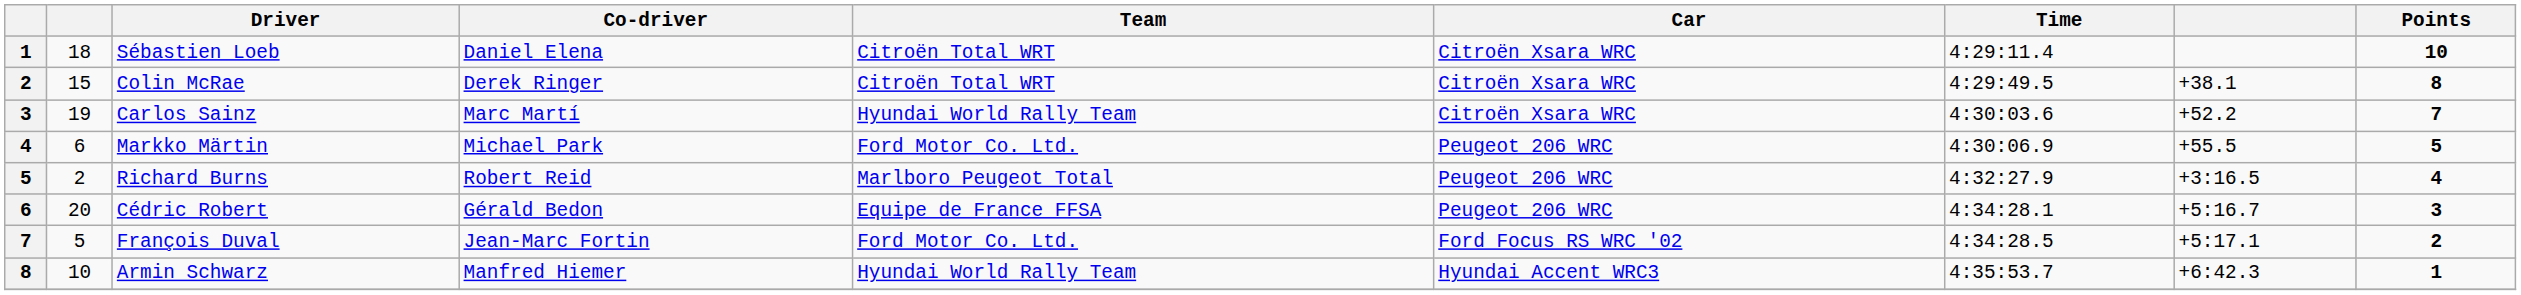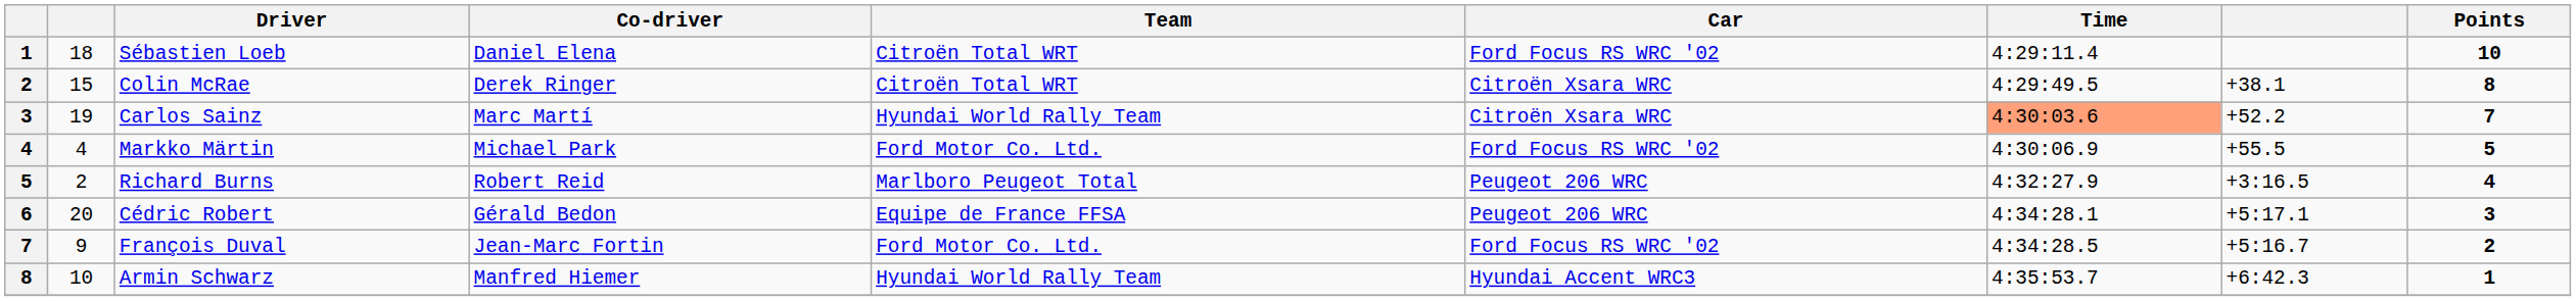Sébastien Loeb | Car: Citroën Xsara WRC -> Ford Focus RS WRC '02
Carlos Sainz | Time: no background -> lightsalmon background
Markko Märtin | column 2: 6 -> 4
Markko Märtin | Car: Peugeot 206 WRC -> Ford Focus RS WRC '02
Cédric Robert | column 8: +5:16.7 -> +5:17.1
François Duval | column 2: 5 -> 9
François Duval | column 8: +5:17.1 -> +5:16.7
